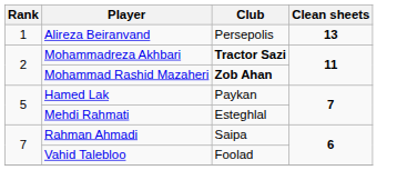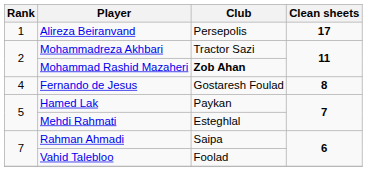Alireza Beiranvand | Clean sheets: 13 -> 17
Mohammadreza Akhbari | Club: bold -> normal
+ row: 4 | Fernando de Jesus | Gostaresh Foulad | 8
